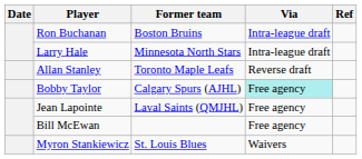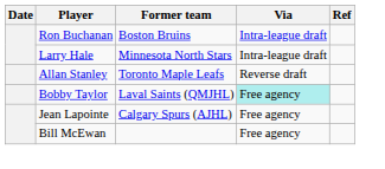Bobby Taylor | Former team: Calgary Spurs (AJHL) -> Laval Saints (QMJHL)
Jean Lapointe | Former team: Laval Saints (QMJHL) -> Calgary Spurs (AJHL)
- row: Myron Stankiewicz | St. Louis Blues | Waivers
